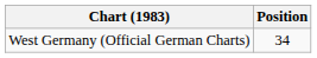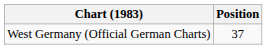West Germany (Official German Charts) | Position: 34 -> 37
